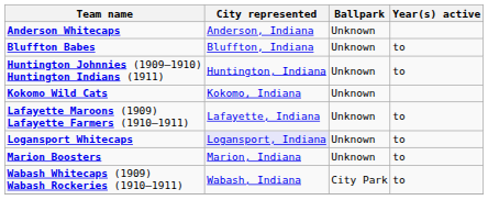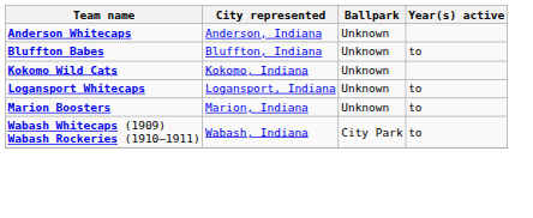- row: Huntington Johnnies (1909–1910) Huntington Indians (1911) | Huntington, Indiana | Unknown | to
- row: Lafayette Maroons (1909) Lafayette Farmers (1910–1911) | Lafayette, Indiana | Unknown | to
Logansport Whitecaps | City represented: lavender background -> no background
